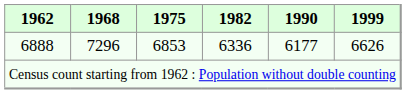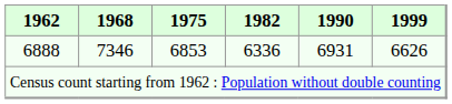6888 | 1968: 7296 -> 7346
6888 | 1990: 6177 -> 6931
